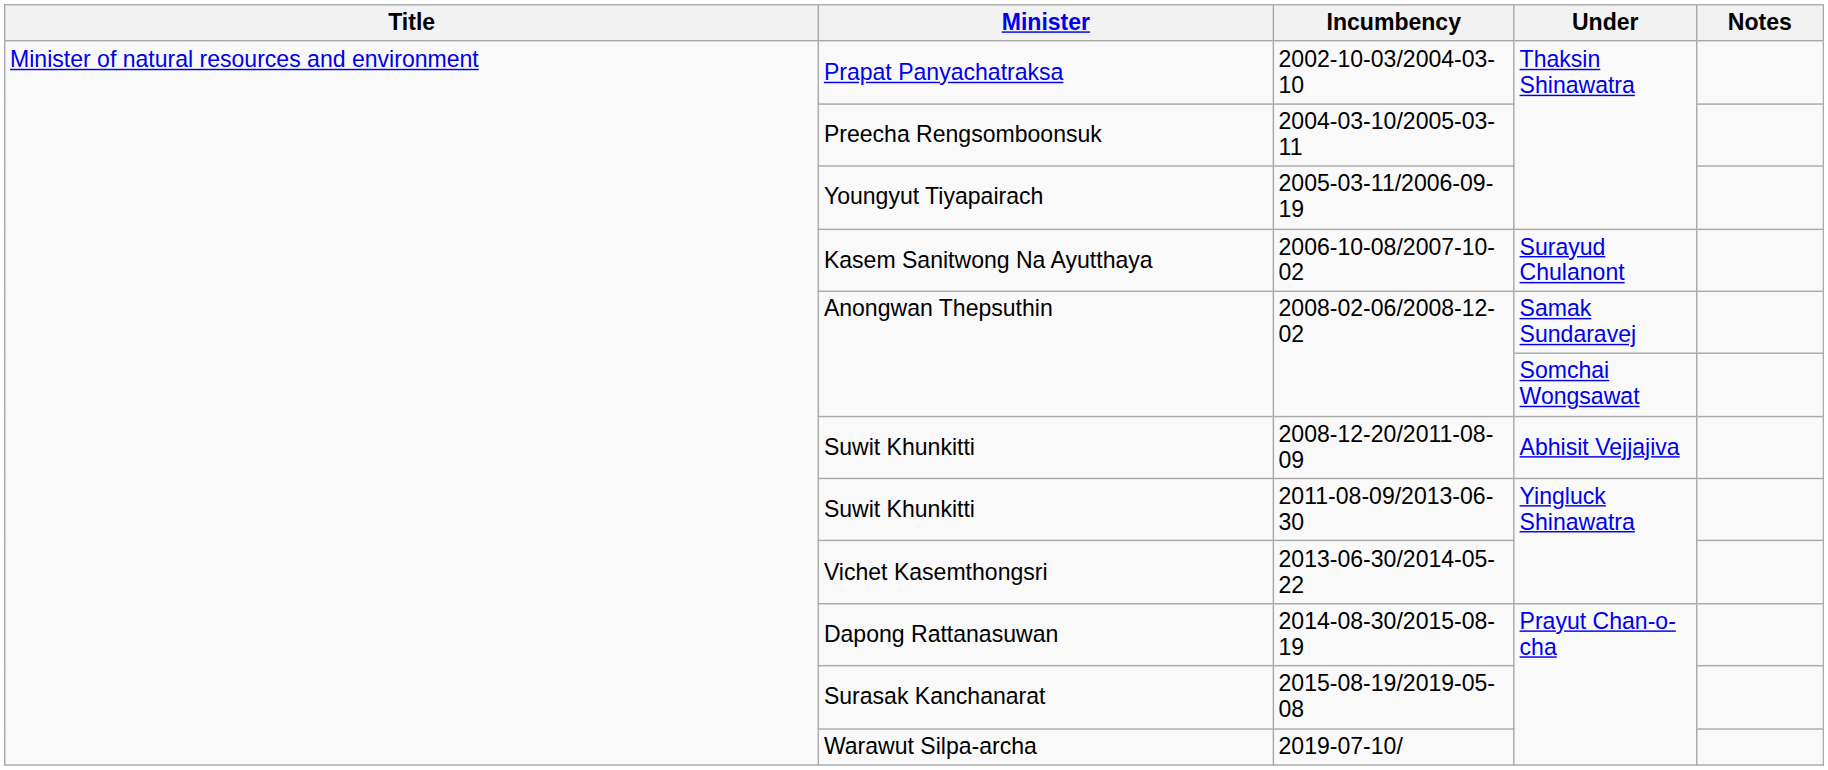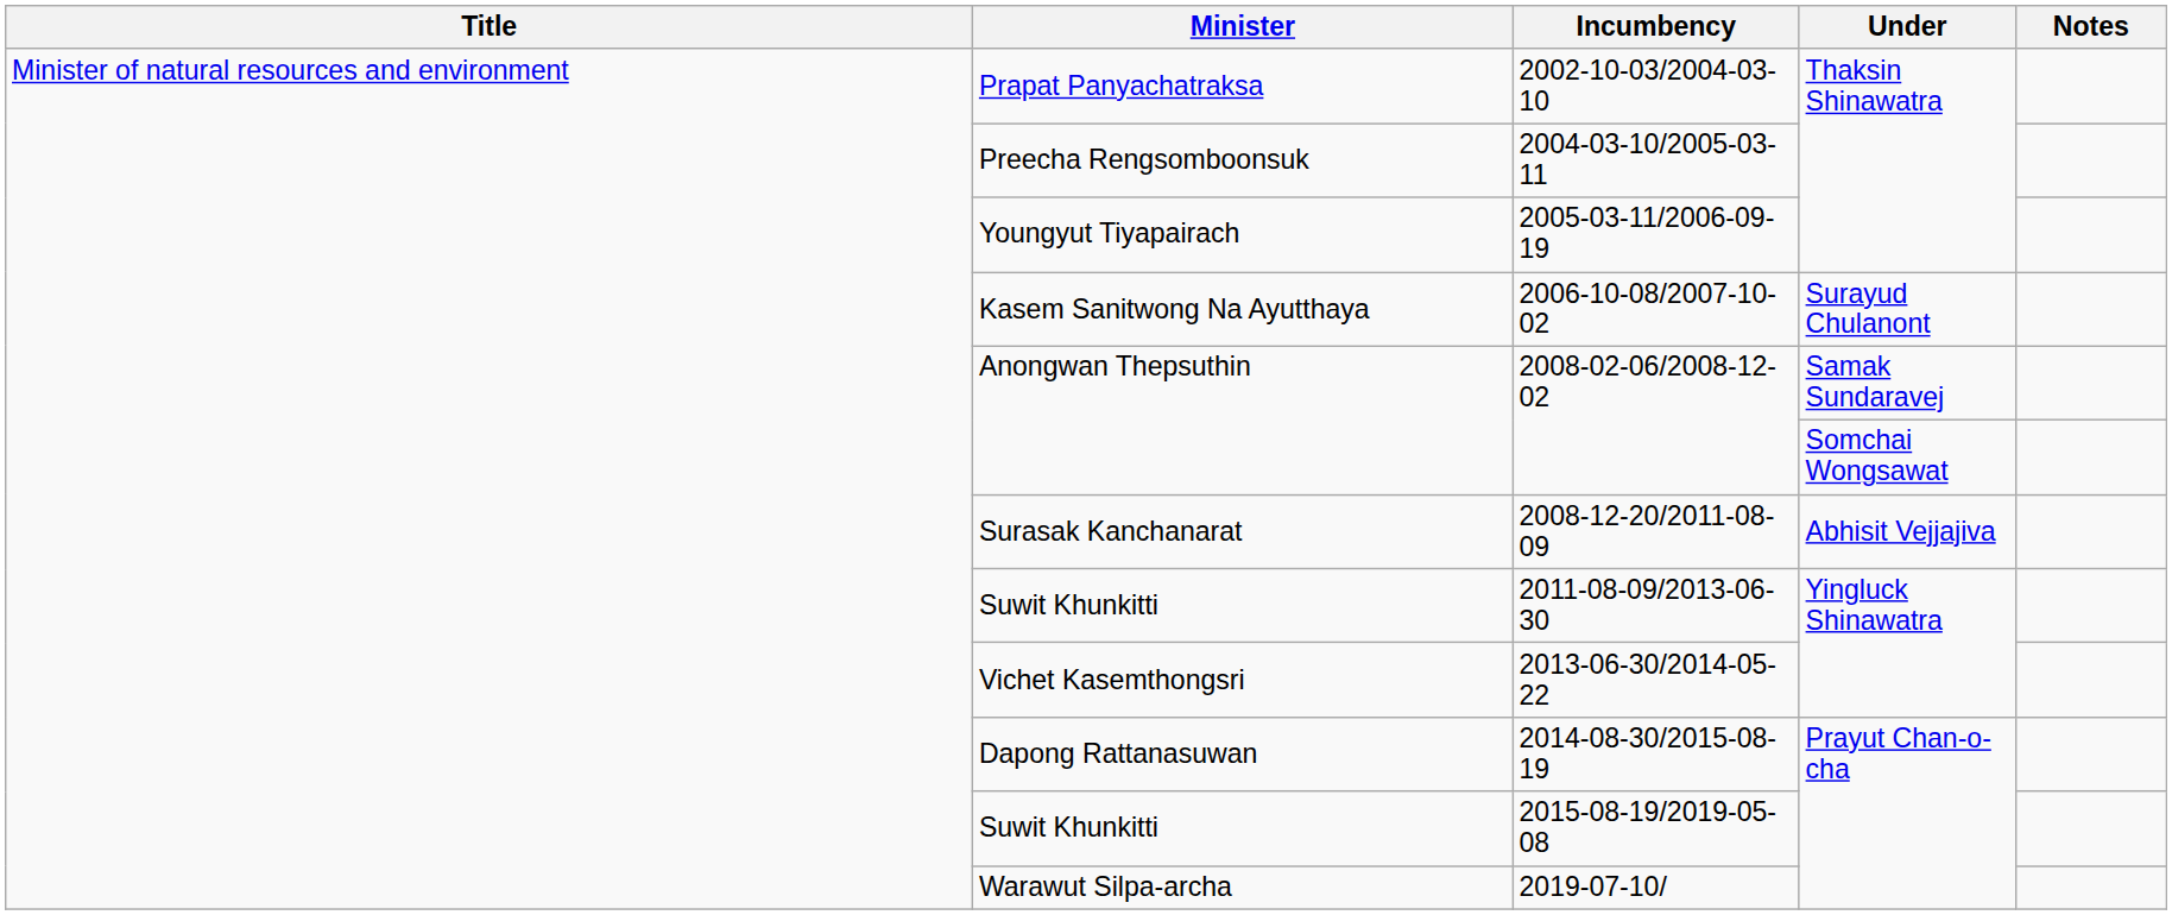2008-12-20/2011-08-09 | Minister: Suwit Khunkitti -> Surasak Kanchanarat
2015-08-19/2019-05-08 | Minister: Surasak Kanchanarat -> Suwit Khunkitti
